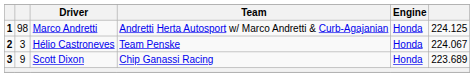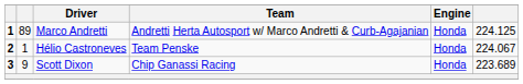Marco Andretti | column 2: 98 -> 89
Hélio Castroneves | column 2: 3 -> 1
